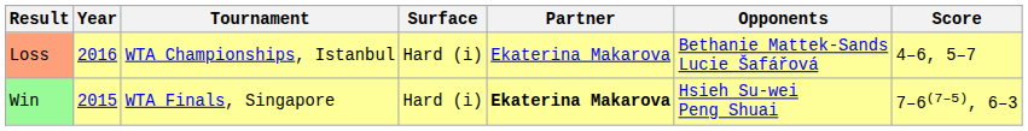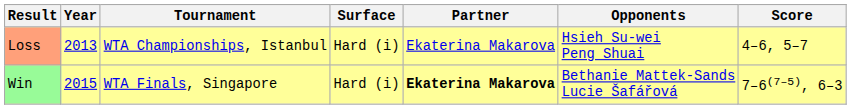Loss | Year: 2016 -> 2013
Loss | Opponents: Bethanie Mattek-Sands Lucie Šafářová -> Hsieh Su-wei Peng Shuai
Win | Opponents: Hsieh Su-wei Peng Shuai -> Bethanie Mattek-Sands Lucie Šafářová
